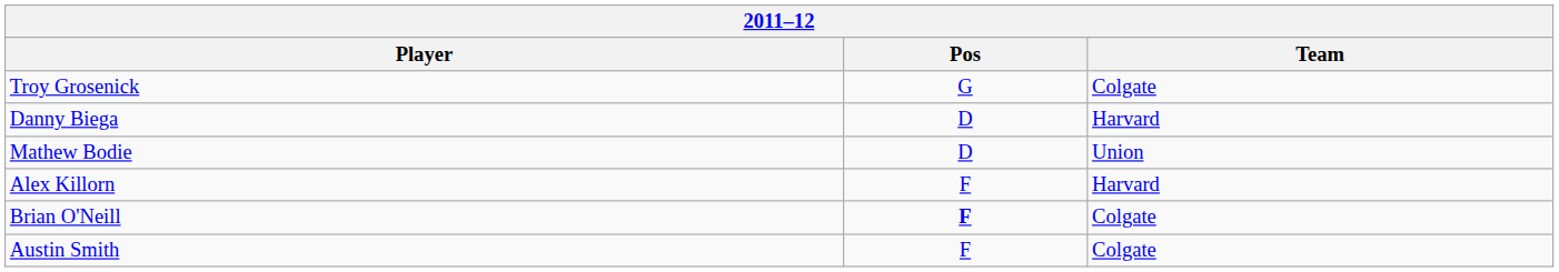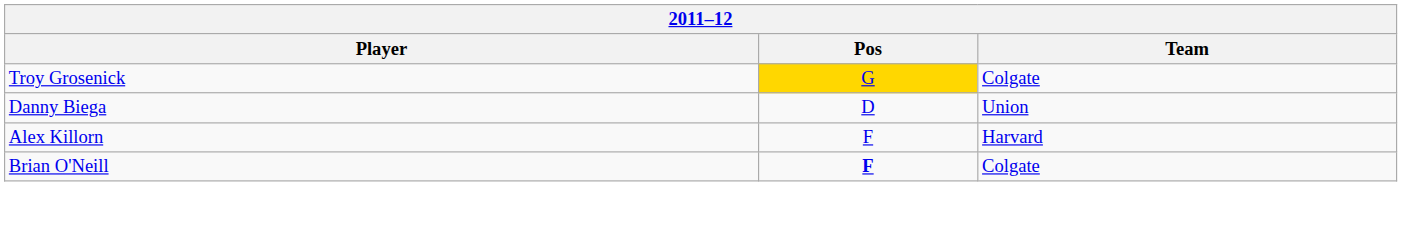Troy Grosenick | Pos: no background -> gold background
Danny Biega | Team: Harvard -> Union
- row: Mathew Bodie | D | Union
- row: Austin Smith | F | Colgate
